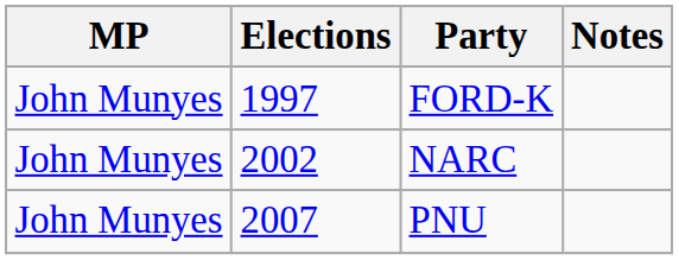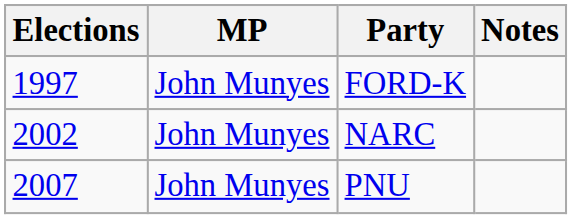columns swapped: Elections <-> MP
